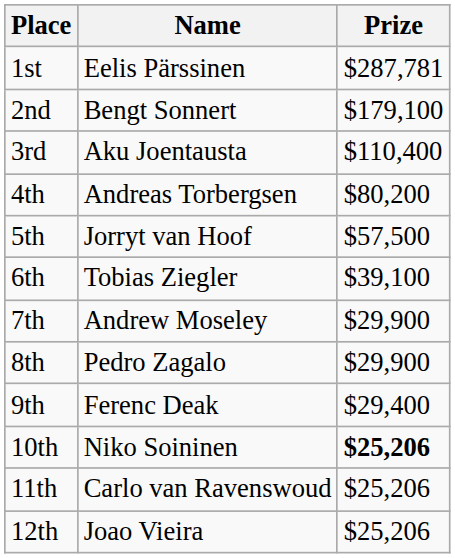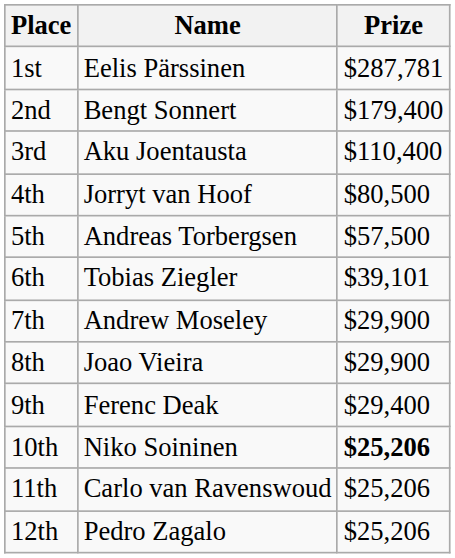2nd | Prize: $179,100 -> $179,400
4th | Name: Andreas Torbergsen -> Jorryt van Hoof
4th | Prize: $80,200 -> $80,500
5th | Name: Jorryt van Hoof -> Andreas Torbergsen
6th | Prize: $39,100 -> $39,101
8th | Name: Pedro Zagalo -> Joao Vieira
12th | Name: Joao Vieira -> Pedro Zagalo
